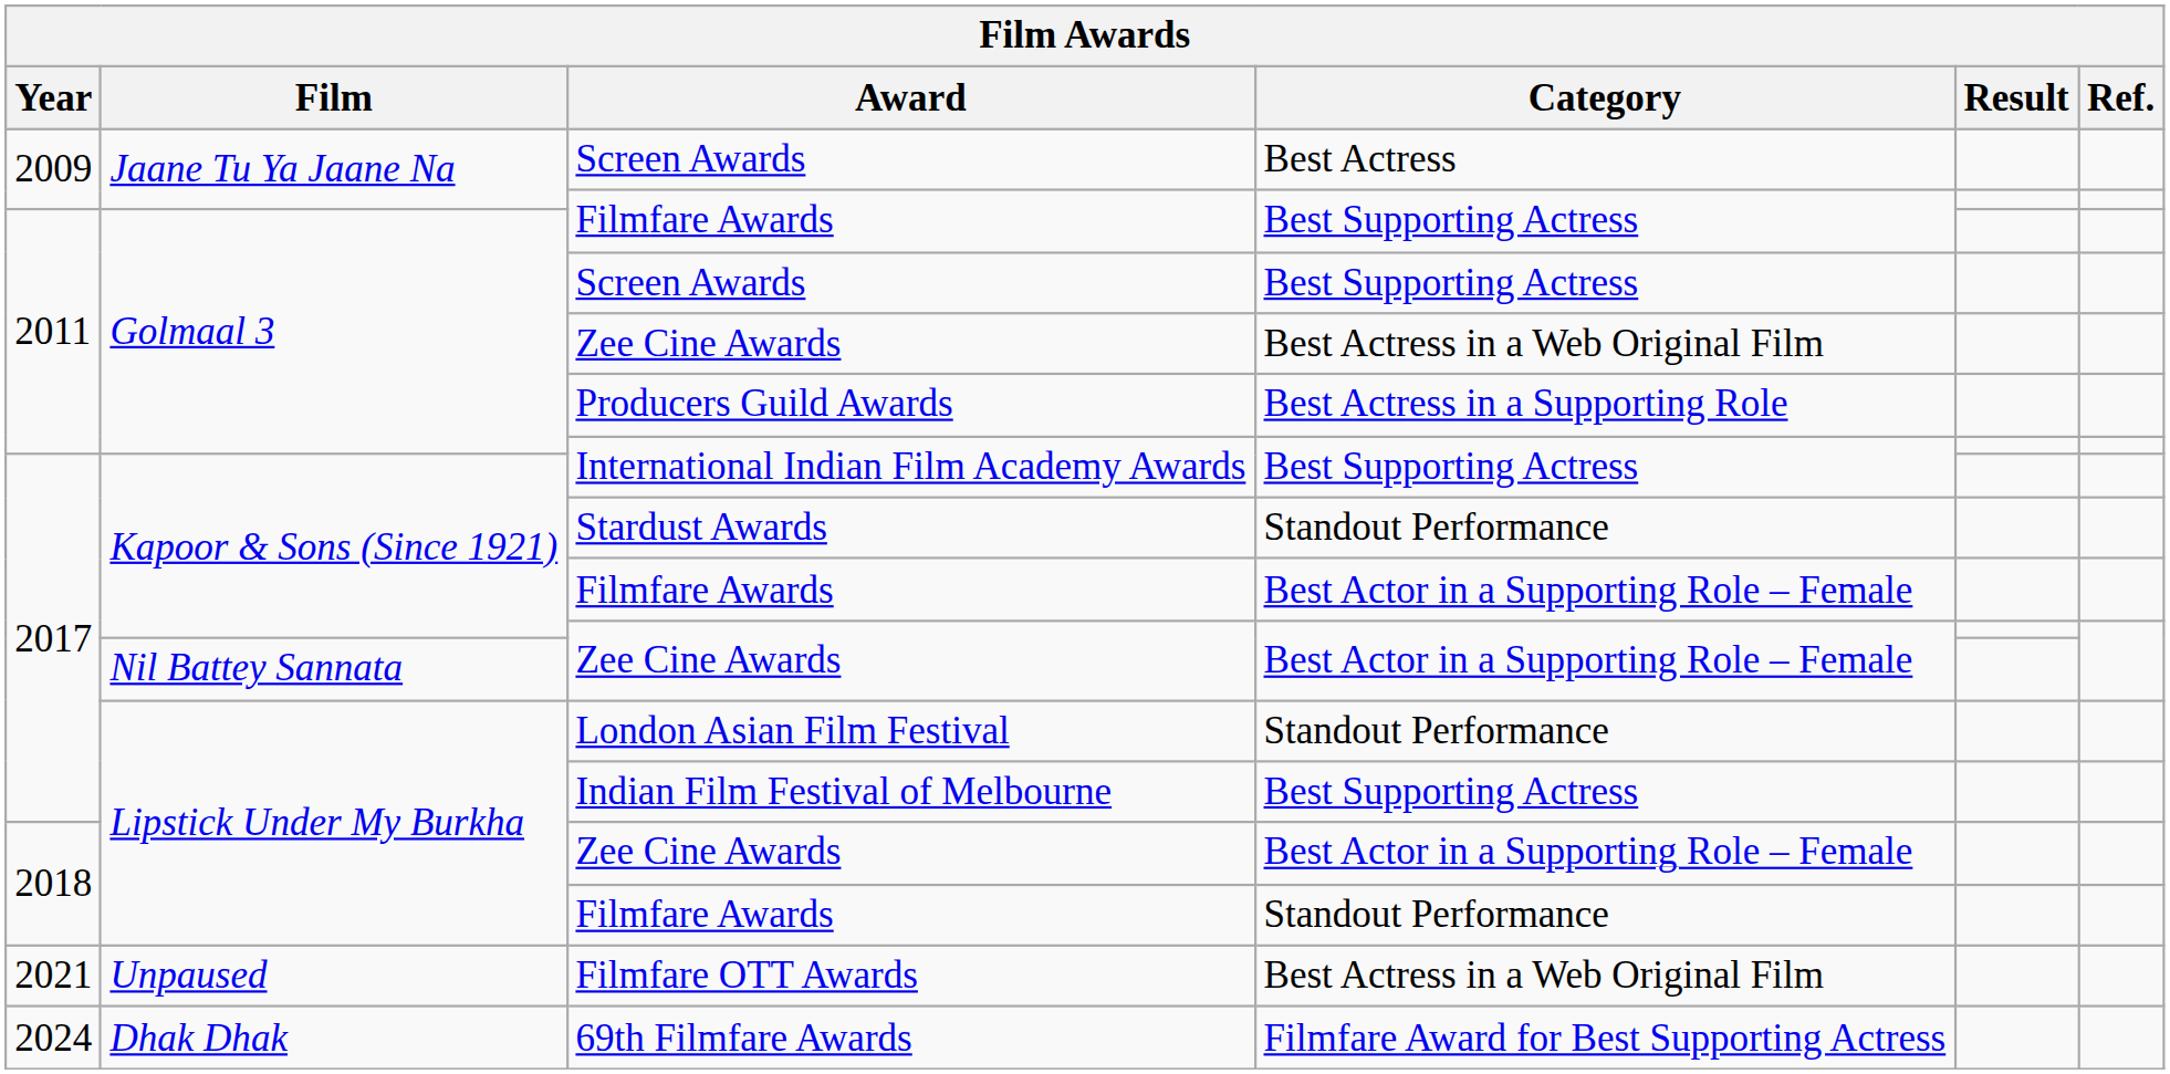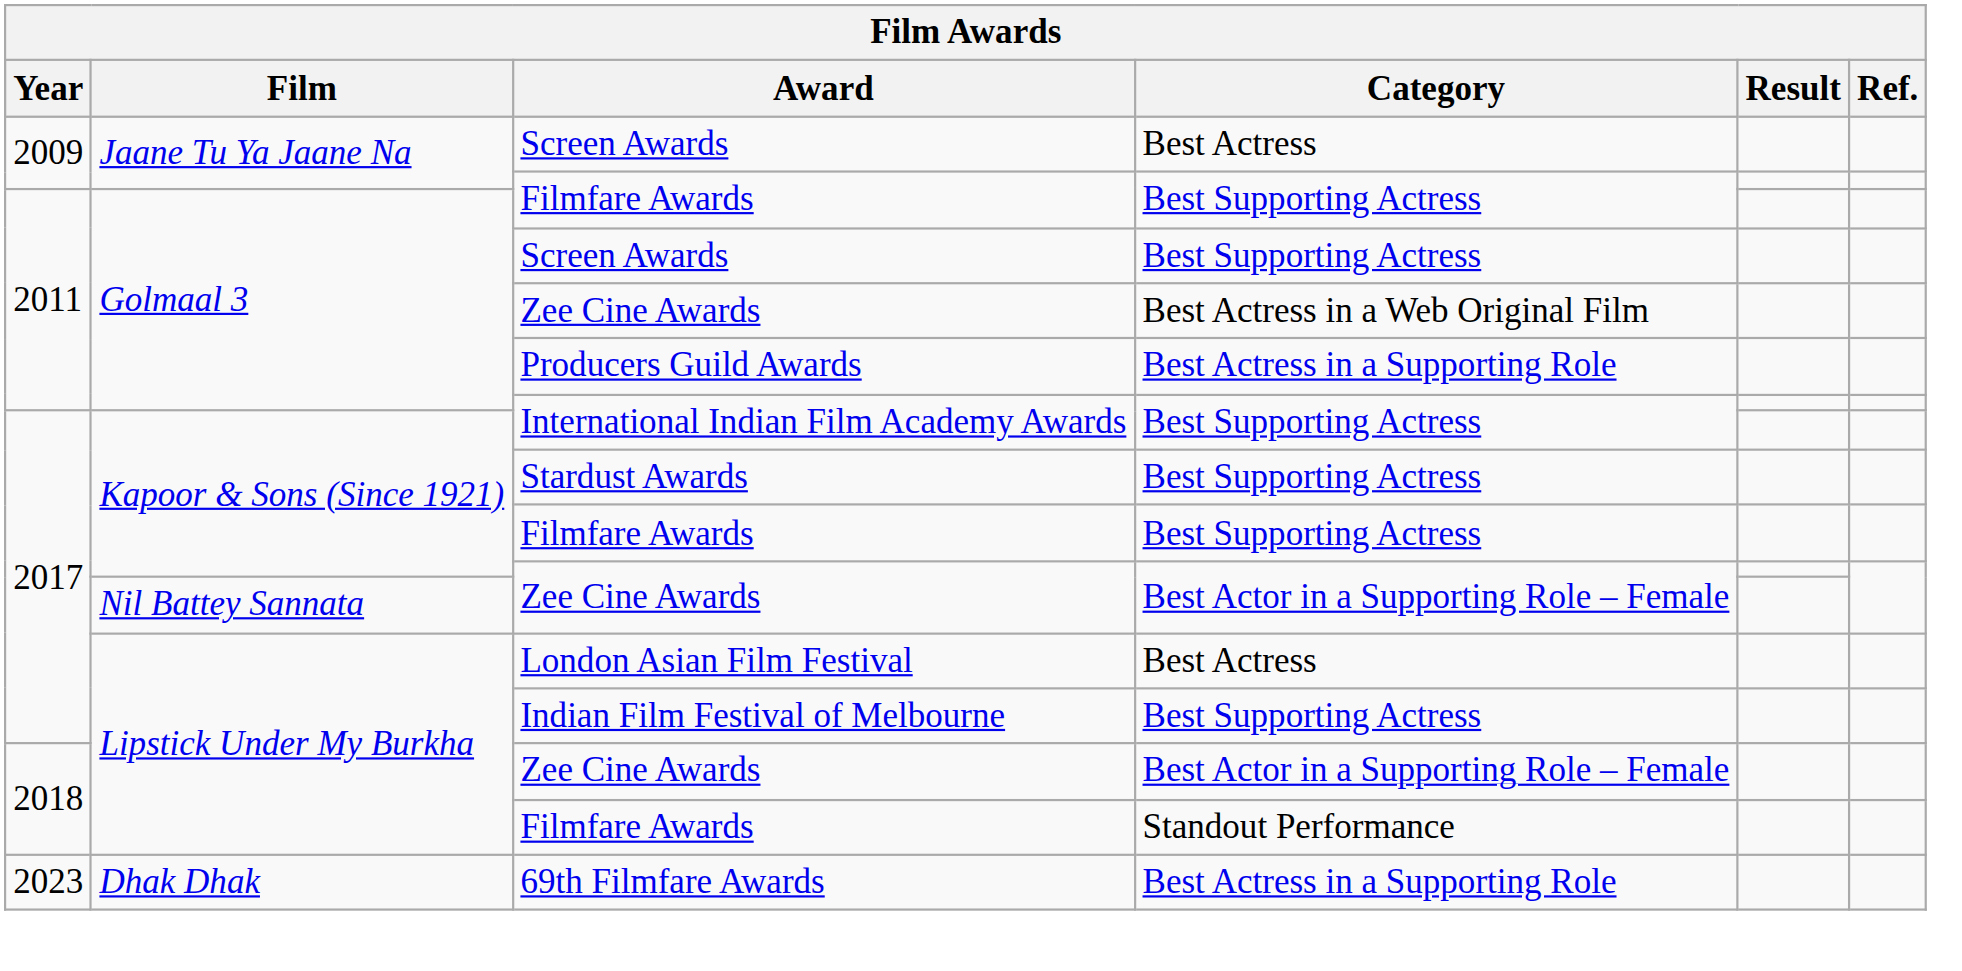Stardust Awards | Category: Standout Performance -> Best Supporting Actress
Kapoor & Sons (Since 1921) / Filmfare Awards | Category: Best Actor in a Supporting Role – Female -> Best Supporting Actress
London Asian Film Festival | Category: Standout Performance -> Best Actress
- row: 2021 | Unpaused | Filmfare OTT Awards | Best Actress in a Web Original Film
69th Filmfare Awards | Year: 2024 -> 2023
69th Filmfare Awards | Category: Filmfare Award for Best Supporting Actress -> Best Actress in a Supporting Role
